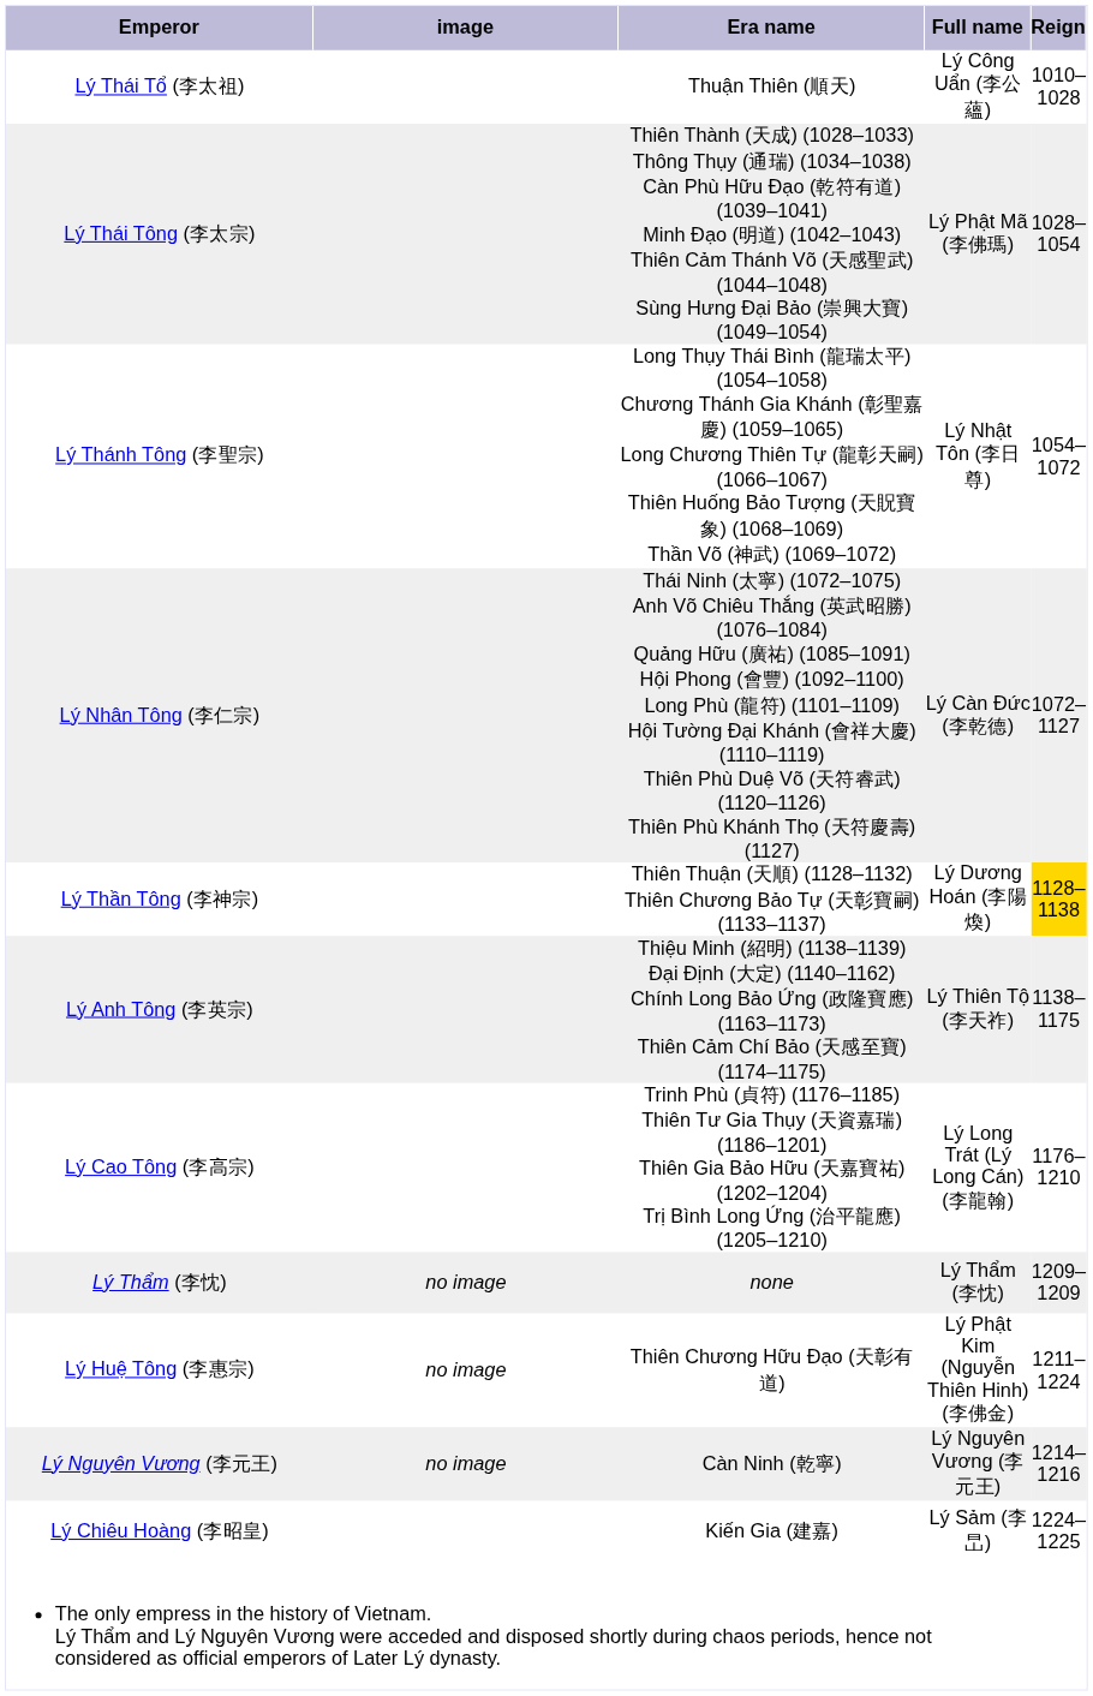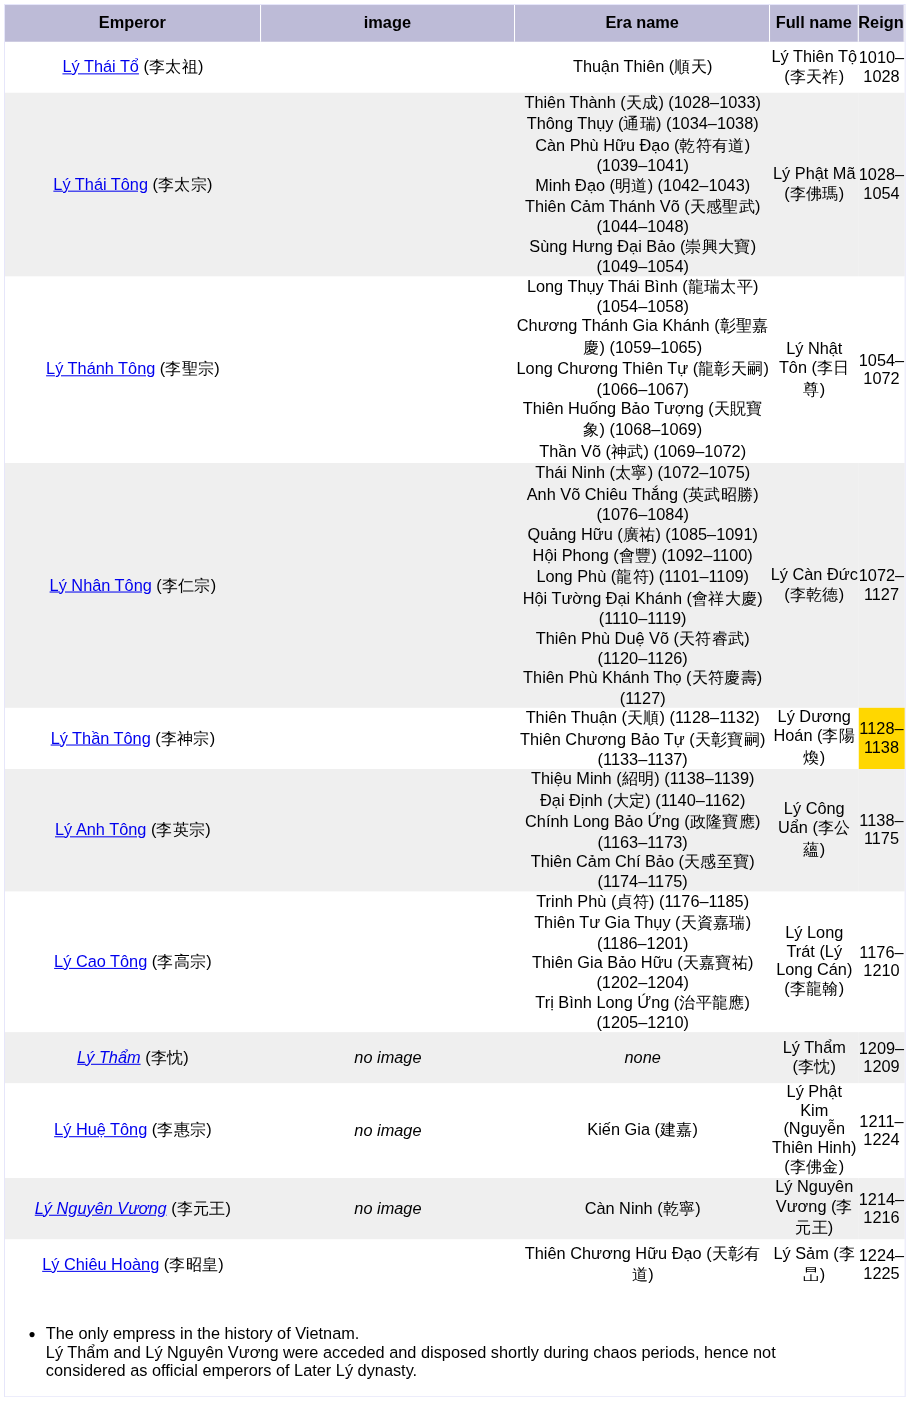Lý Thái Tổ (李太祖) | Full name: Lý Công Uẩn (李公蘊) -> Lý Thiên Tộ (李天祚)
Lý Anh Tông (李英宗) | Full name: Lý Thiên Tộ (李天祚) -> Lý Công Uẩn (李公蘊)
Lý Huệ Tông (李惠宗) | Era name: Thiên Chương Hữu Đạo (天彰有道) -> Kiến Gia (建嘉)
Lý Chiêu Hoàng (李昭皇) | Era name: Kiến Gia (建嘉) -> Thiên Chương Hữu Đạo (天彰有道)
